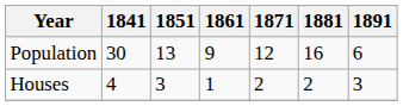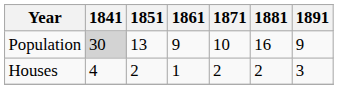Population | 1841: no background -> lightgrey background
Population | 1871: 12 -> 10
Population | 1891: 6 -> 9
Houses | 1851: 3 -> 2
